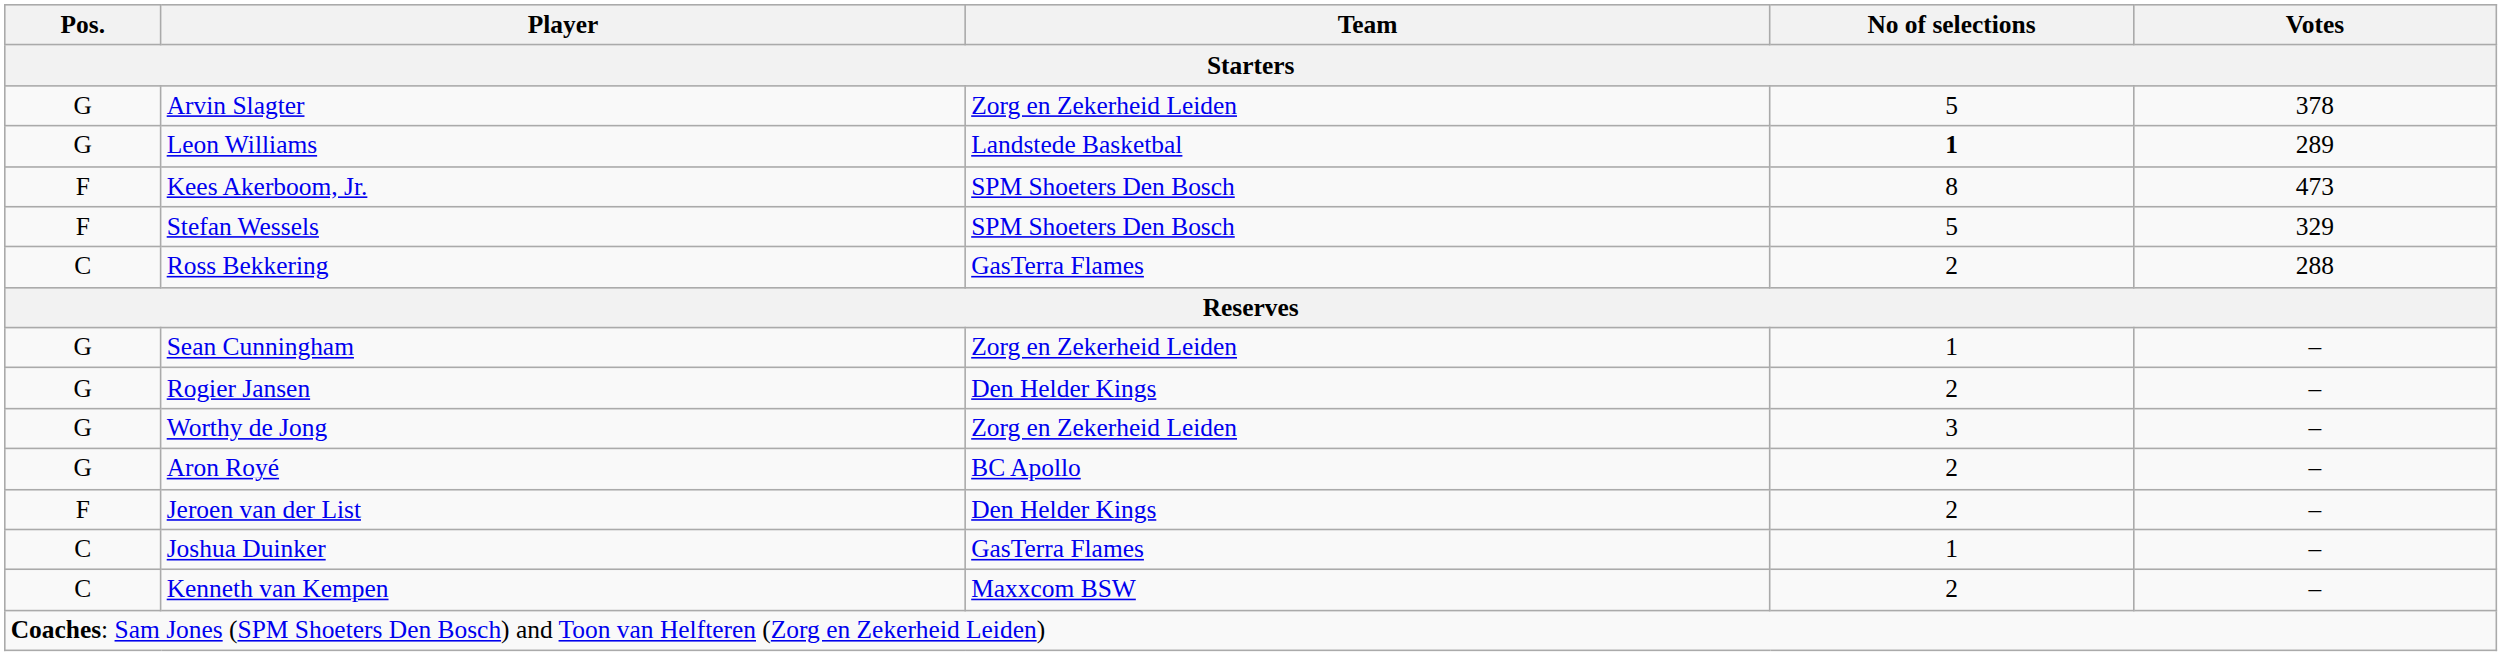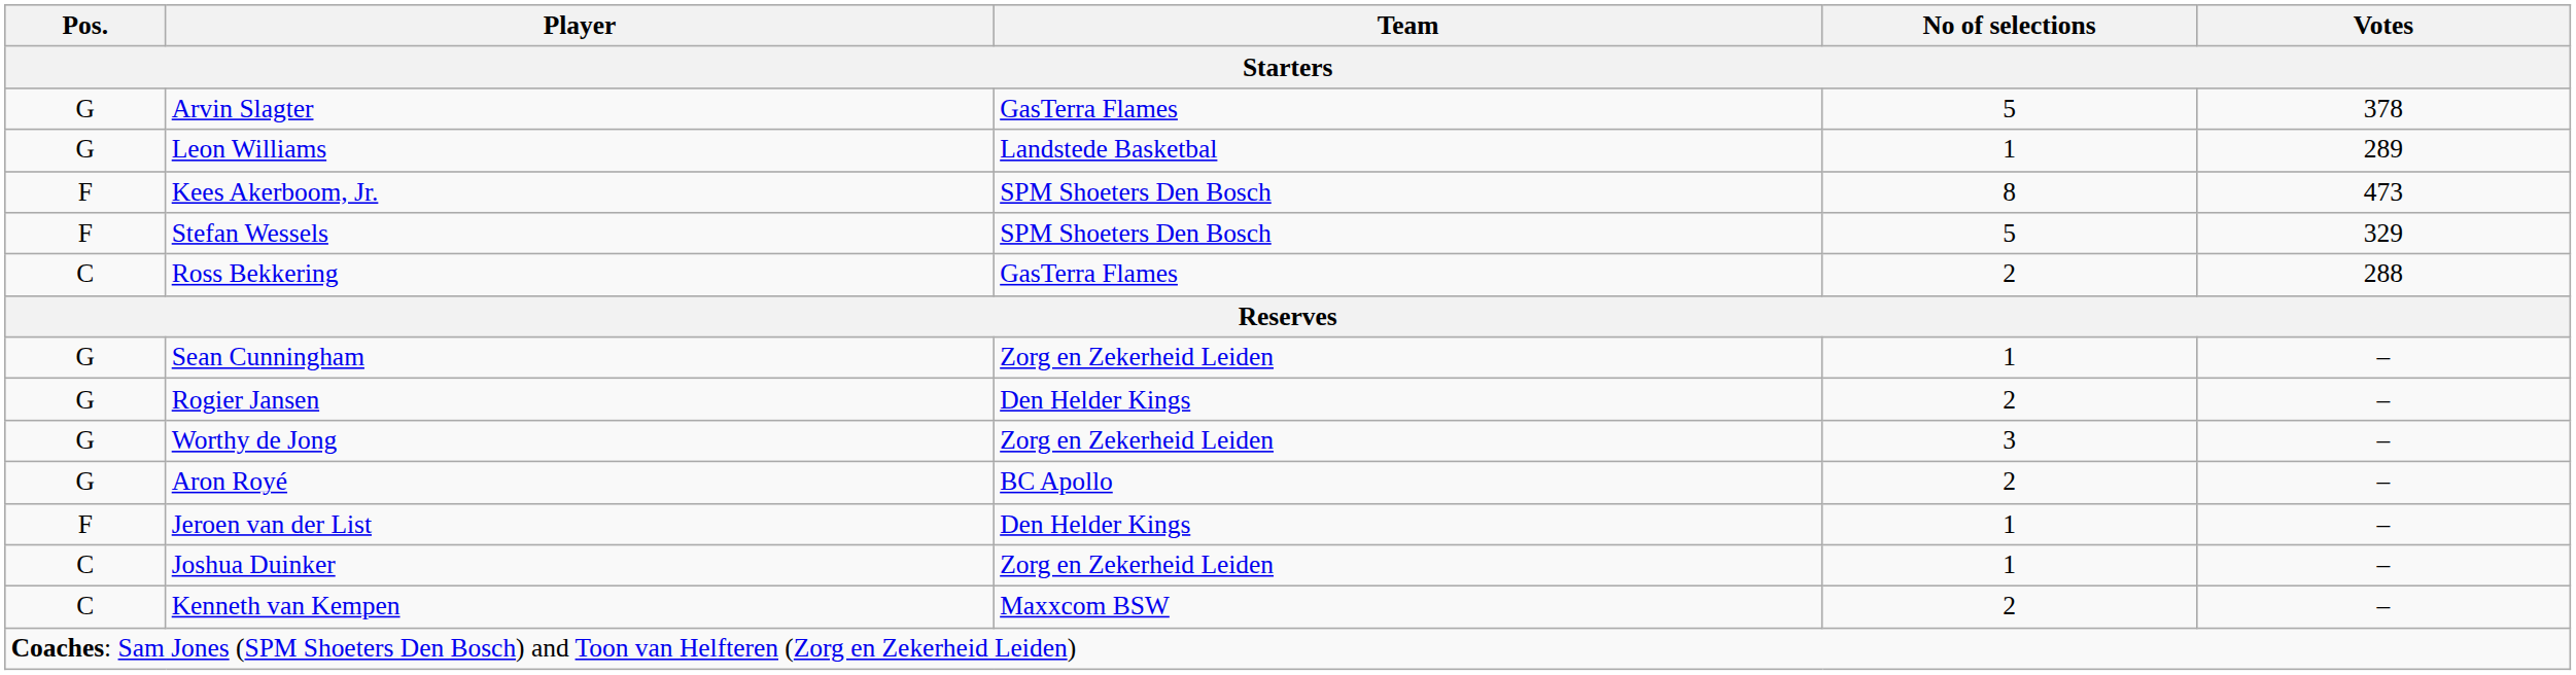Arvin Slagter | Team: Zorg en Zekerheid Leiden -> GasTerra Flames
Leon Williams | No of selections: bold -> normal
Jeroen van der List | No of selections: 2 -> 1
Joshua Duinker | Team: GasTerra Flames -> Zorg en Zekerheid Leiden
